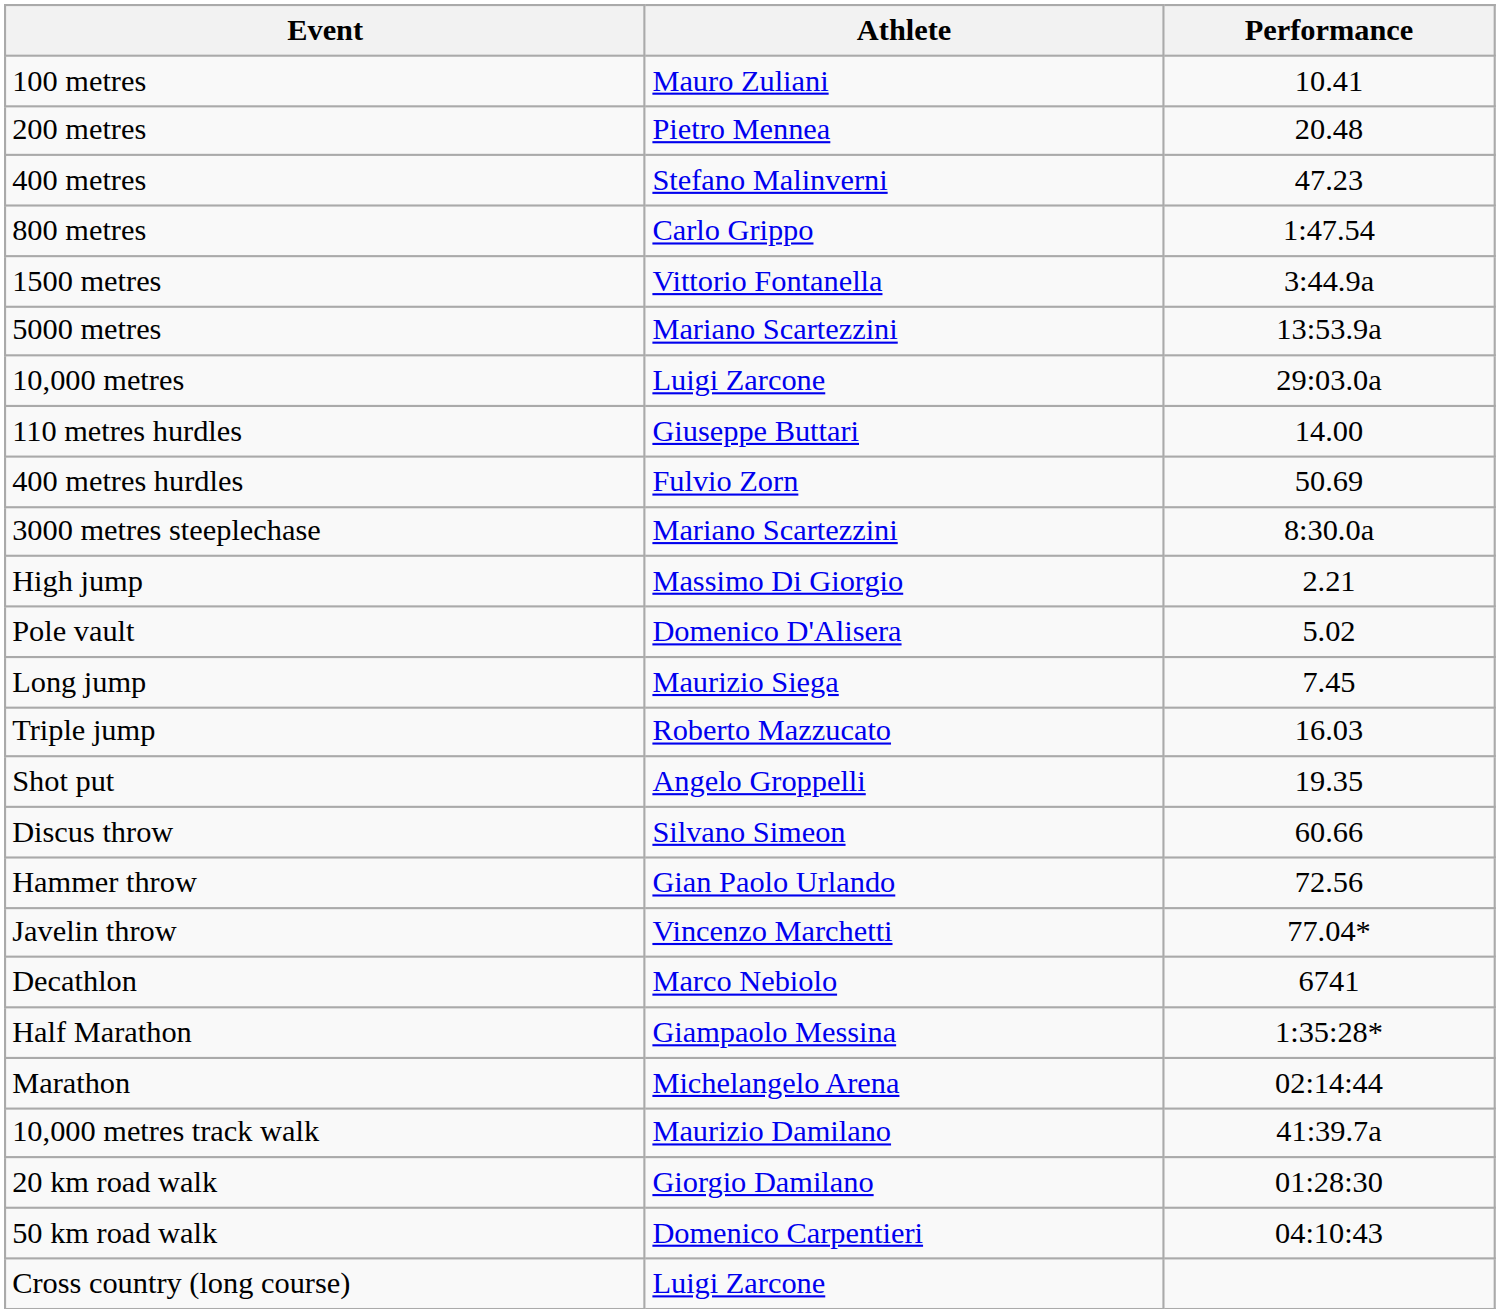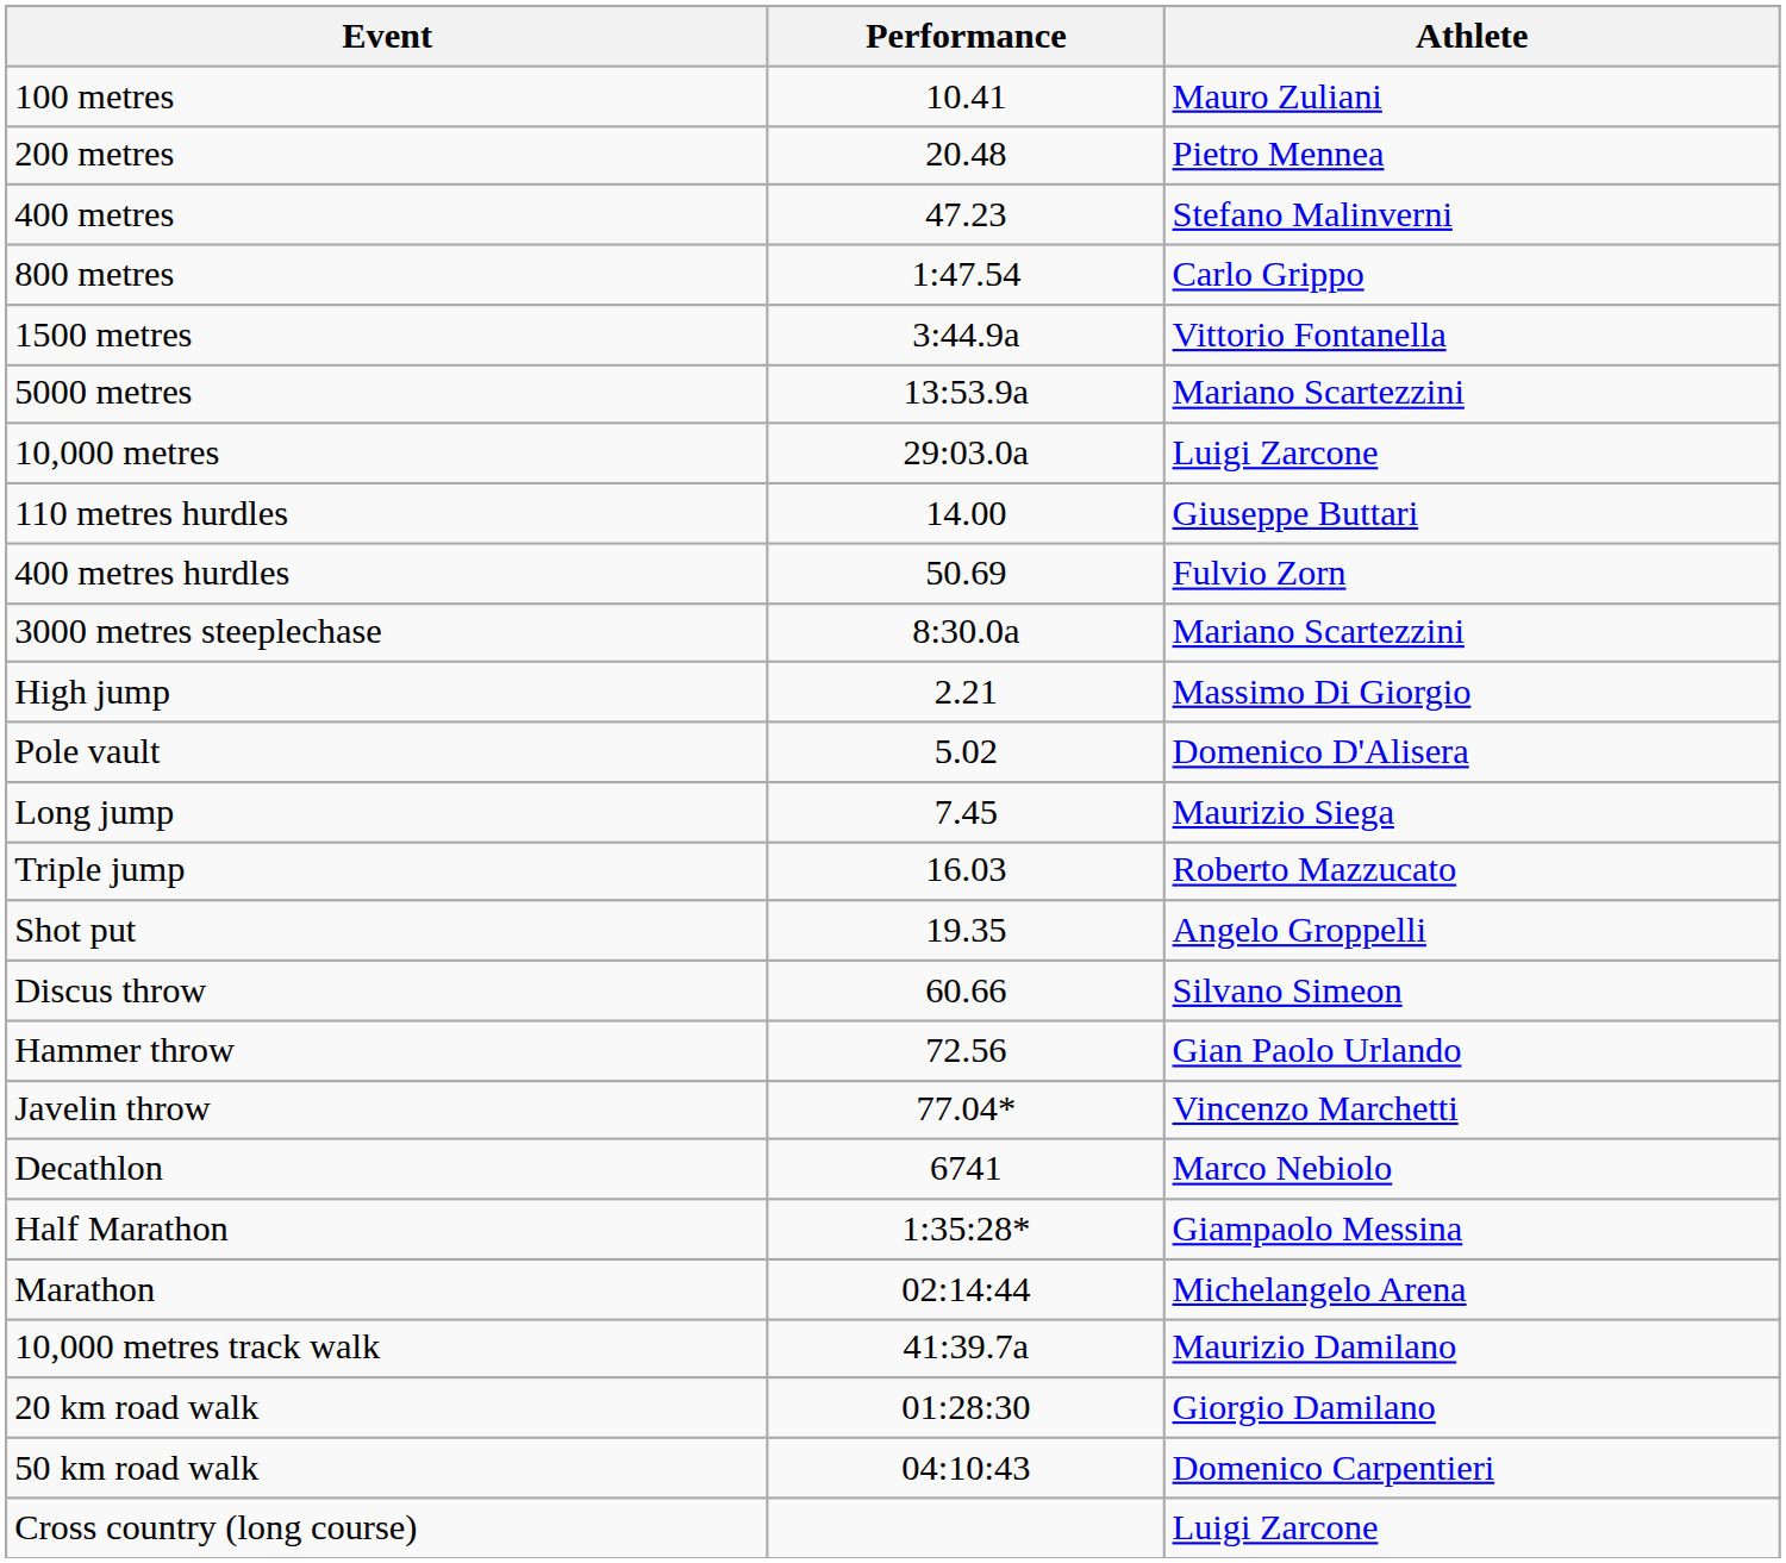columns swapped: Athlete <-> Performance
